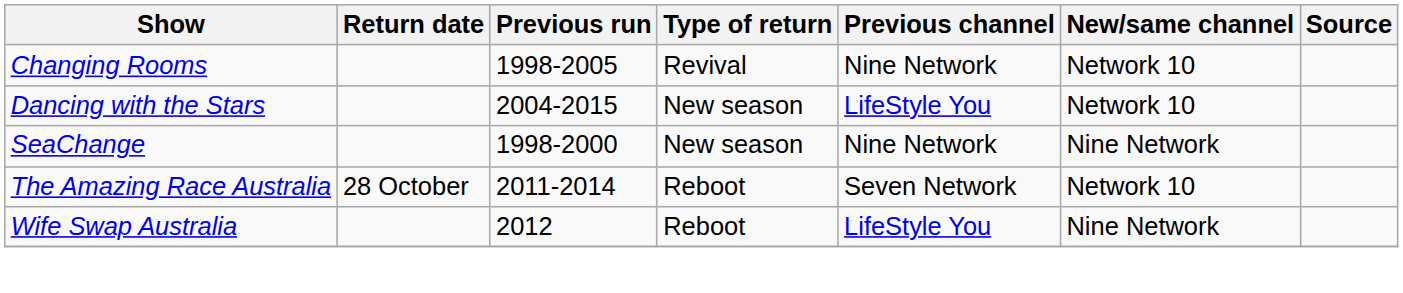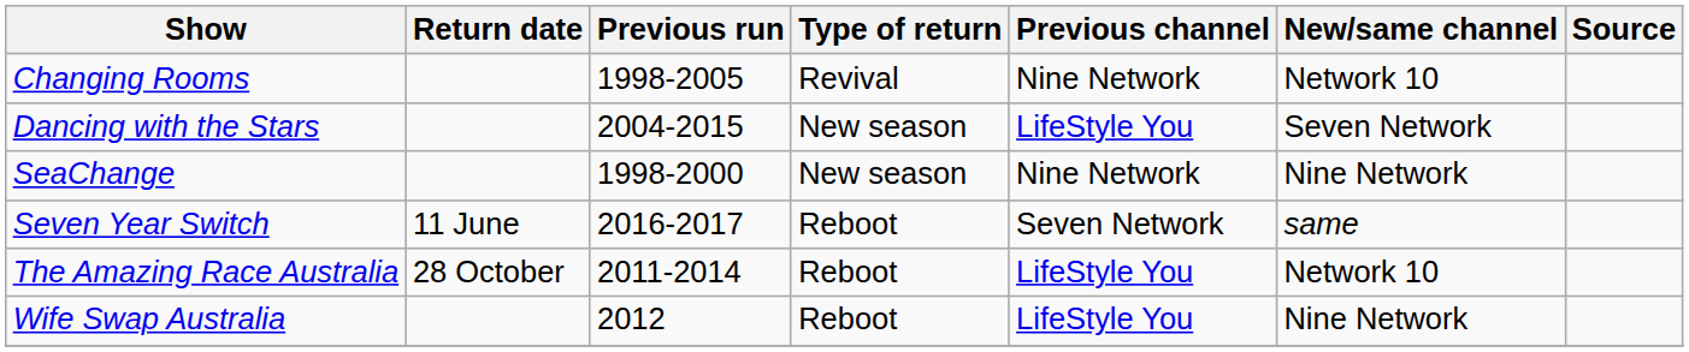Dancing with the Stars | New/same channel: Network 10 -> Seven Network
+ row: Seven Year Switch | 11 June | 2016-2017 | Reboot | Seven Network | same
The Amazing Race Australia | Previous channel: Seven Network -> LifeStyle You
